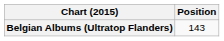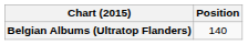Belgian Albums (Ultratop Flanders) | Position: 143 -> 140
